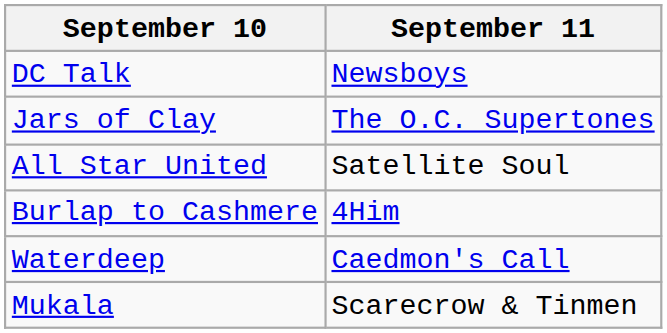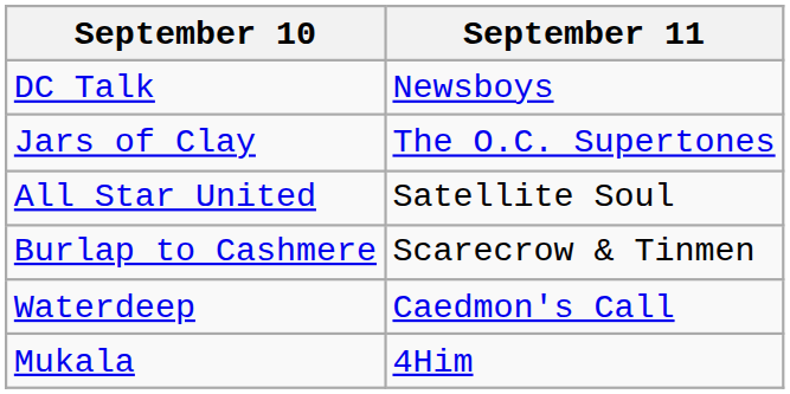Burlap to Cashmere | September 11: 4Him -> Scarecrow & Tinmen
Mukala | September 11: Scarecrow & Tinmen -> 4Him
